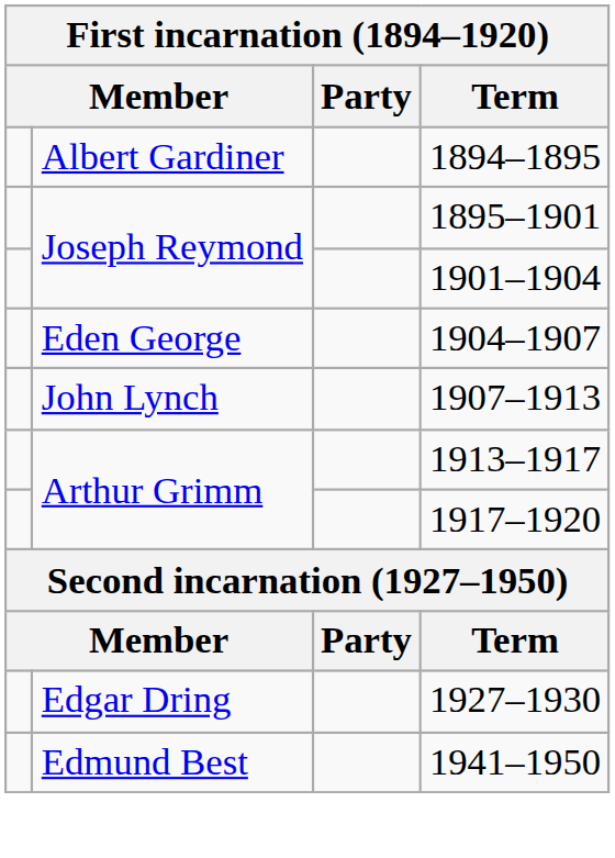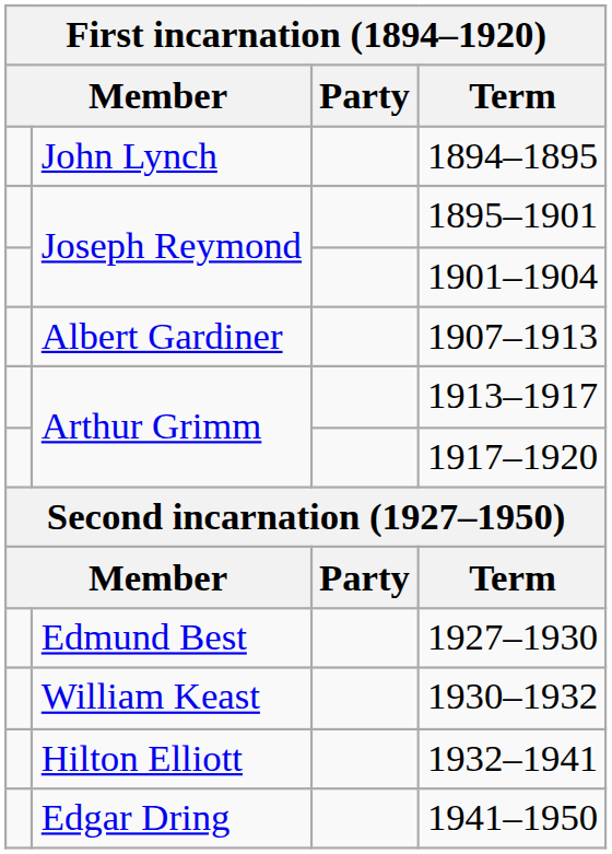1894–1895 | column 2: Albert Gardiner -> John Lynch
- row: Eden George | 1904–1907
1907–1913 | column 2: John Lynch -> Albert Gardiner
1927–1930 | column 2: Edgar Dring -> Edmund Best
+ row: William Keast | 1930–1932
+ row: Hilton Elliott | 1932–1941
1941–1950 | column 2: Edmund Best -> Edgar Dring
